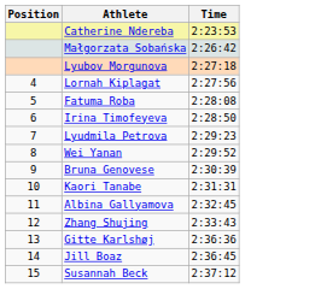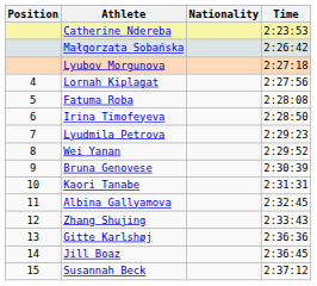+ column: Nationality
